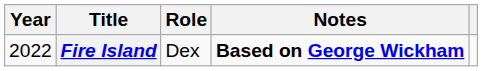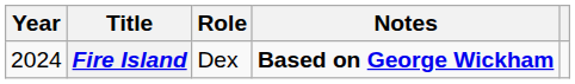Fire Island | Year: 2022 -> 2024
